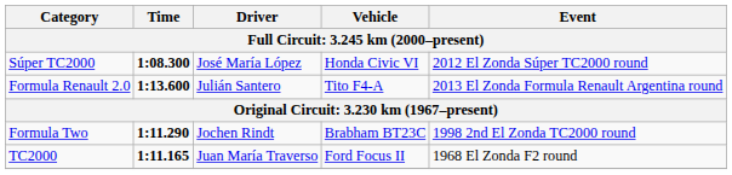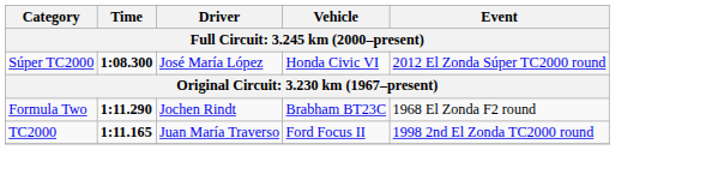- row: Formula Renault 2.0 | 1:13.600 | Julián Santero | Tito F4-A | 2013 El Zonda Formula Renault Argentina round
Formula Two | Event: 1998 2nd El Zonda TC2000 round -> 1968 El Zonda F2 round
TC2000 | Event: 1968 El Zonda F2 round -> 1998 2nd El Zonda TC2000 round
